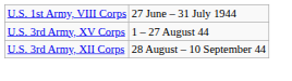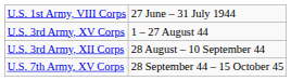+ row: U.S. 7th Army, XV Corps | 28 September 44 – 15 October 45
